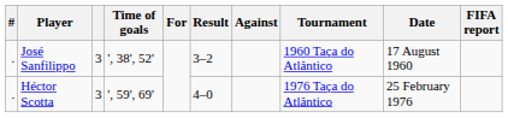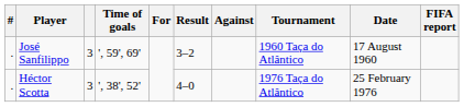José Sanfilippo | Time of goals: ', 38', 52' -> ', 59', 69'
Héctor Scotta | Time of goals: ', 59', 69' -> ', 38', 52'
